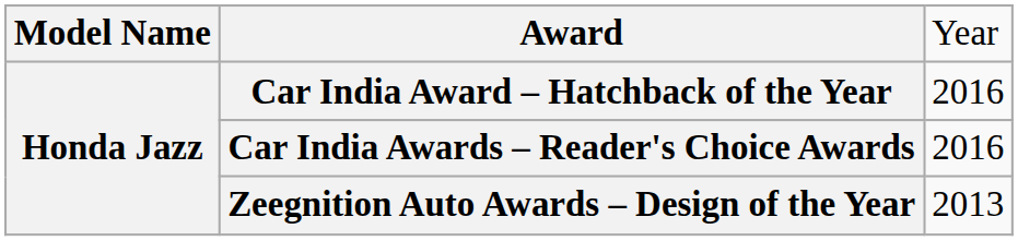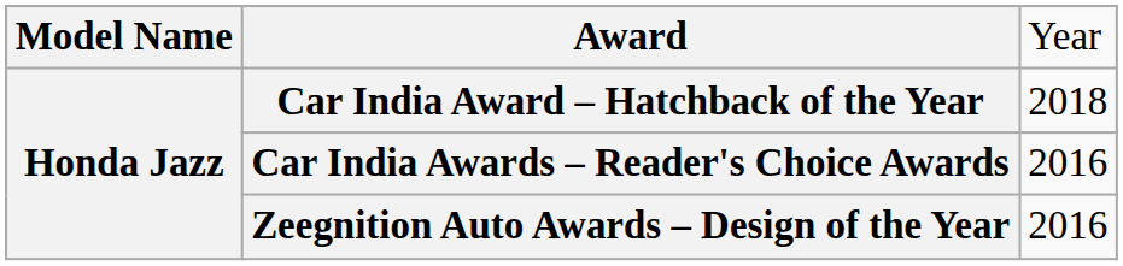Car India Award – Hatchback of the Year | column 3: 2016 -> 2018
Zeegnition Auto Awards – Design of the Year | column 3: 2013 -> 2016
